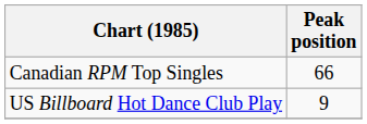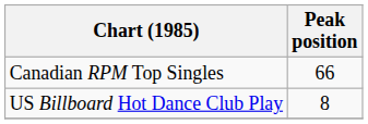US Billboard Hot Dance Club Play | Peak position: 9 -> 8
